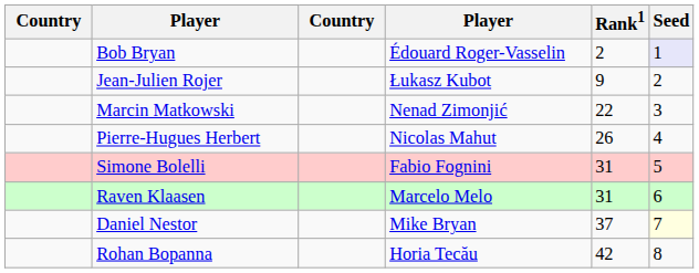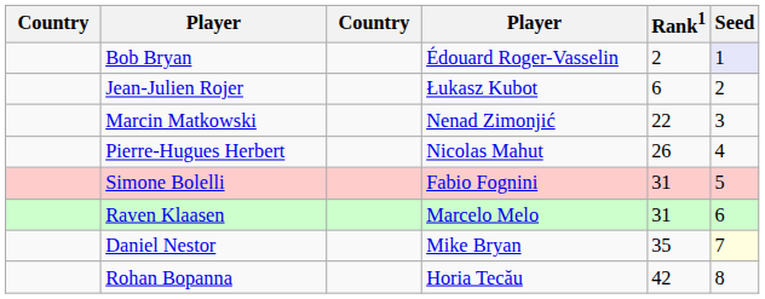Jean-Julien Rojer | Rank1: 9 -> 6
Daniel Nestor | Rank1: 37 -> 35
